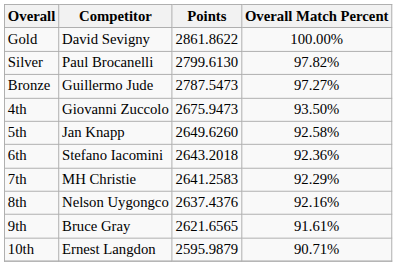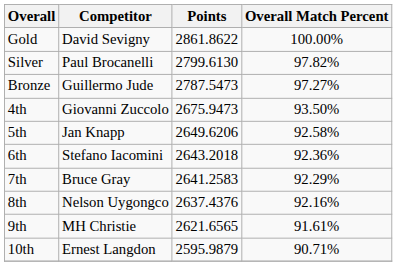5th | Points: 2649.6260 -> 2649.6206
7th | Competitor: MH Christie -> Bruce Gray
9th | Competitor: Bruce Gray -> MH Christie
